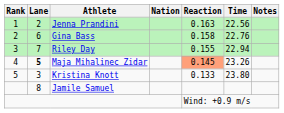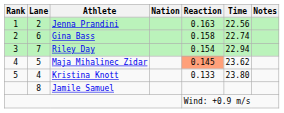Gina Bass | Time: 22.76 -> 22.74
Riley Day | Reaction: 0.155 -> 0.154
Maja Mihalinec Zidar | Lane: bold -> normal
Maja Mihalinec Zidar | Time: 23.26 -> 23.62
Kristina Knott | Lane: 3 -> 4
